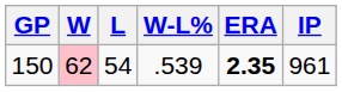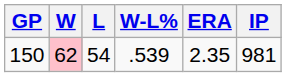150 | ERA: bold -> normal
150 | IP: 961 -> 981
